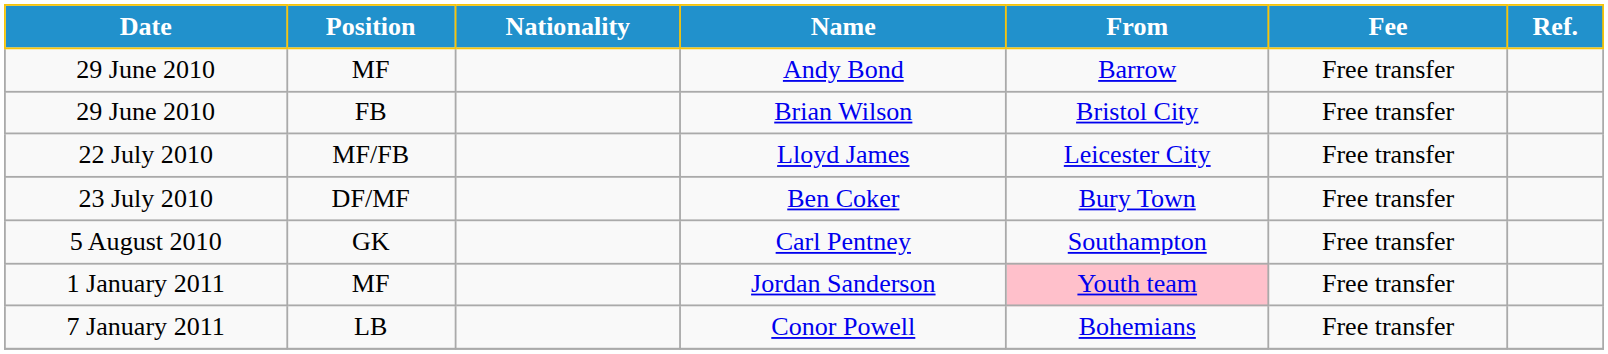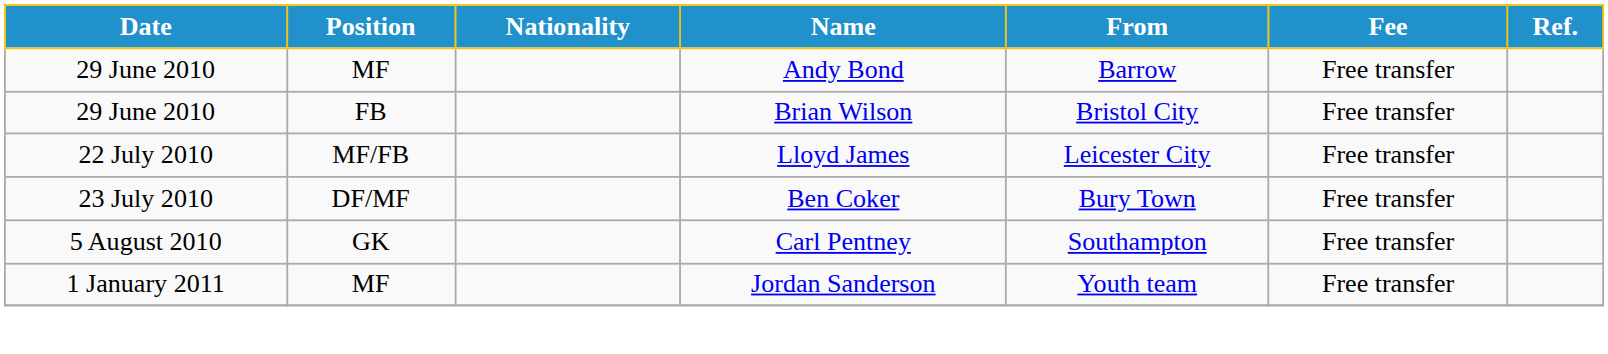Jordan Sanderson | From: pink background -> no background
- row: 7 January 2011 | LB | Conor Powell | Bohemians | Free transfer
